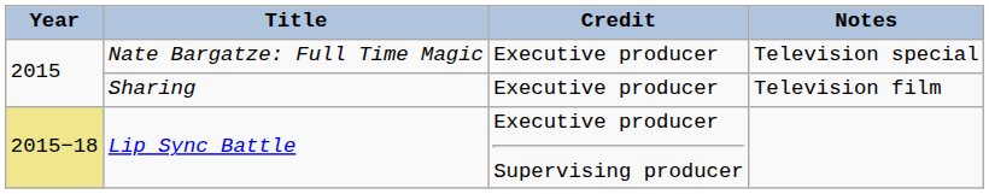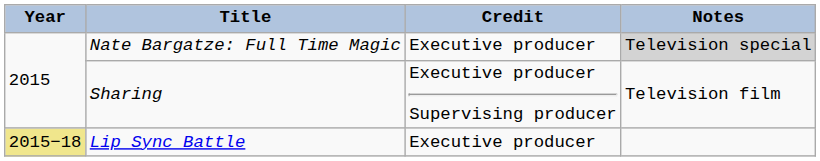Nate Bargatze: Full Time Magic | Notes: no background -> lightgrey background
Sharing | Credit: Executive producer -> Executive producer Supervising producer
Lip Sync Battle | Credit: Executive producer Supervising producer -> Executive producer
